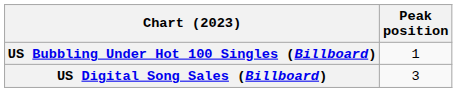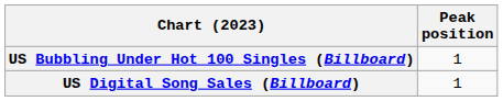US Digital Song Sales (Billboard) | Peak position: 3 -> 1
